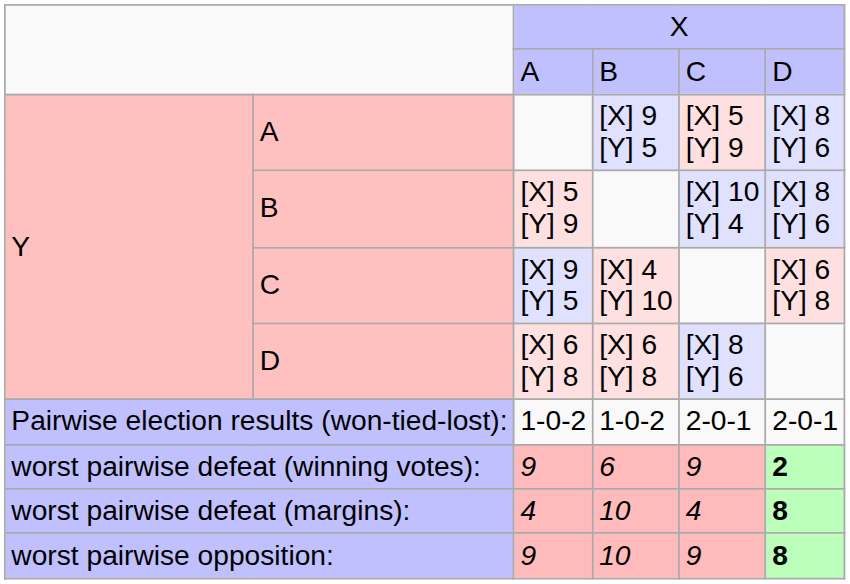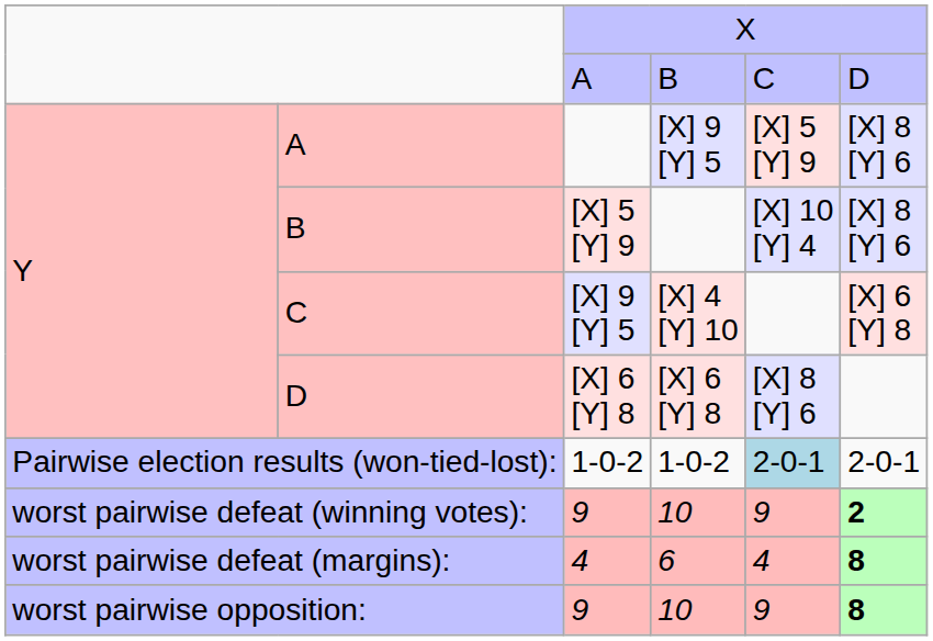Pairwise election results (won-tied-lost): | column 5: no background -> lightblue background
worst pairwise defeat (winning votes): | column 4: 6 -> 10
worst pairwise defeat (margins): | column 4: 10 -> 6
